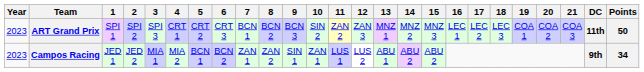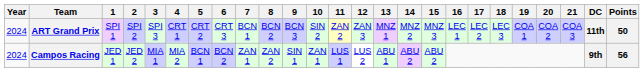ART Grand Prix | Year: 2023 -> 2024
Campos Racing | Year: 2023 -> 2024
Campos Racing | Points: 34 -> 56
